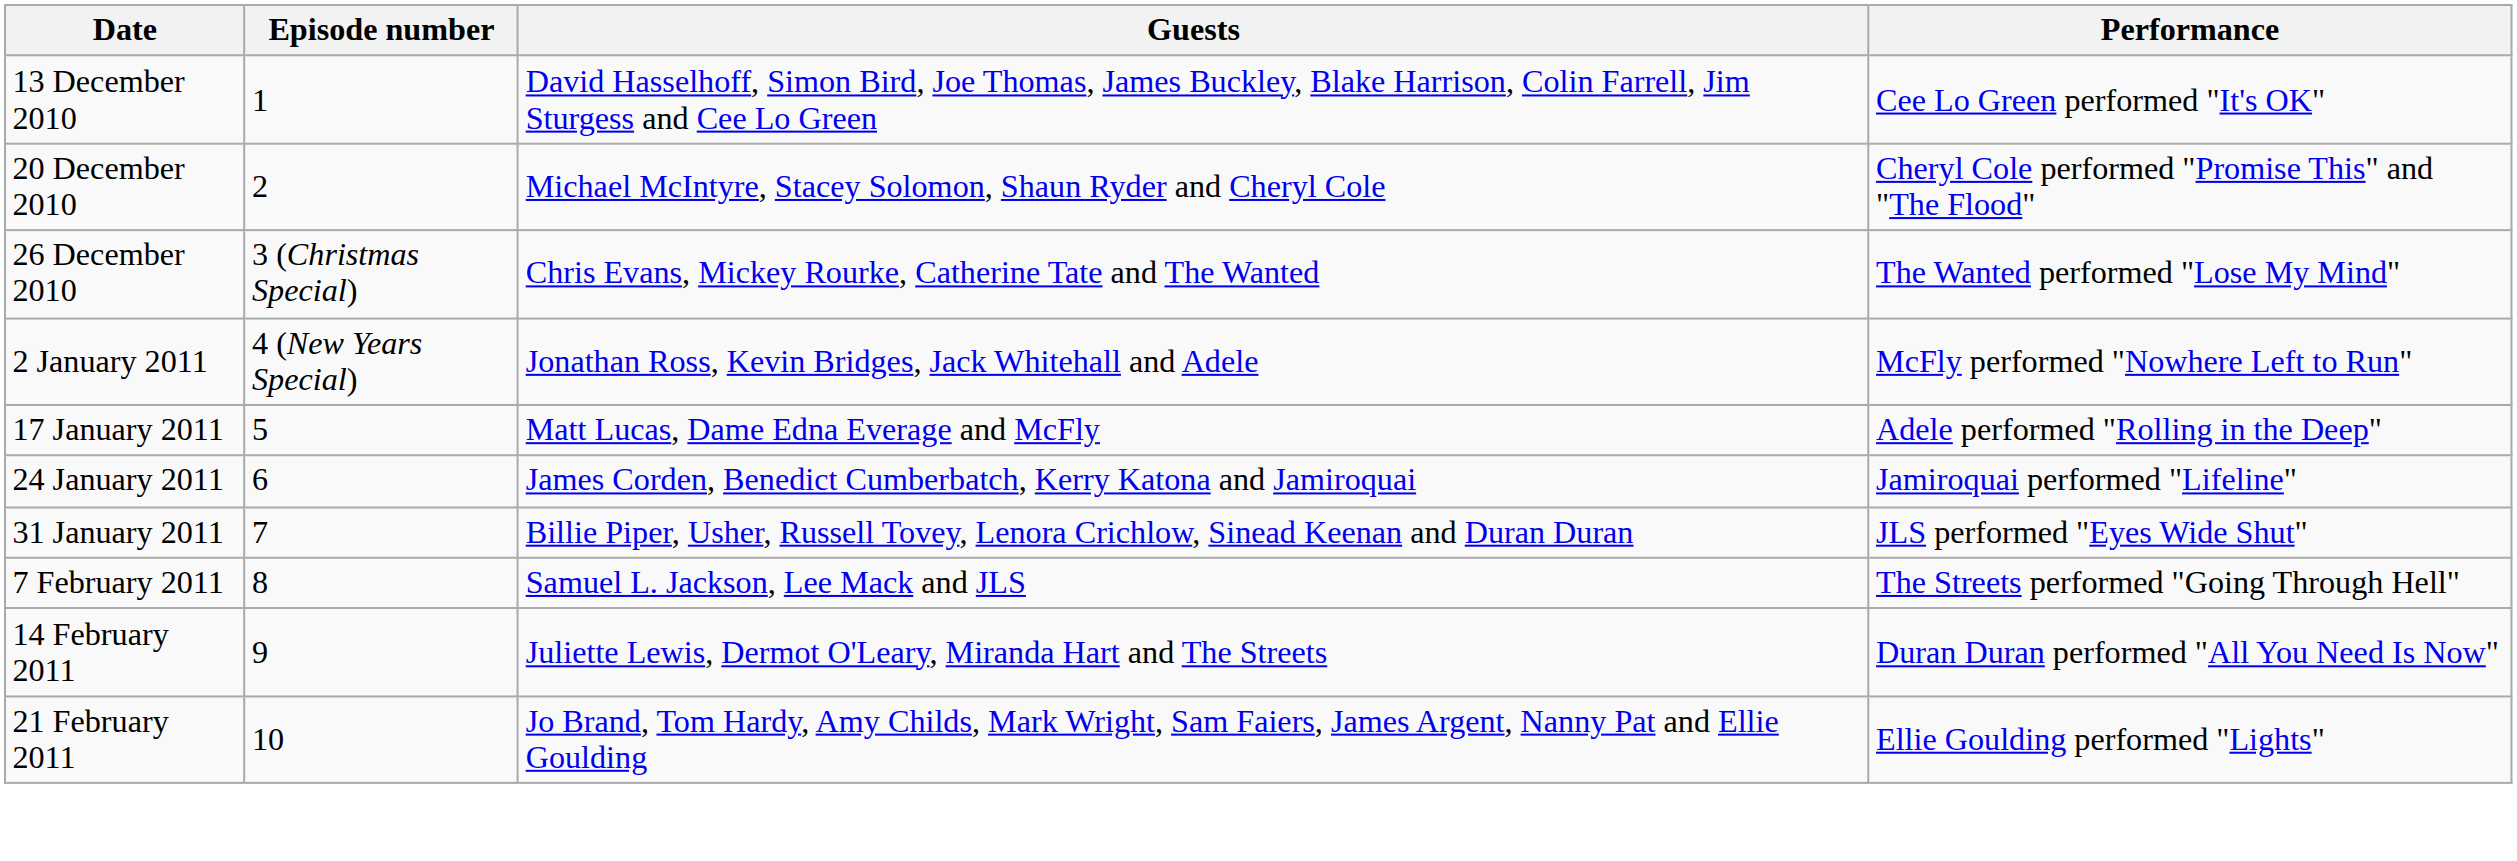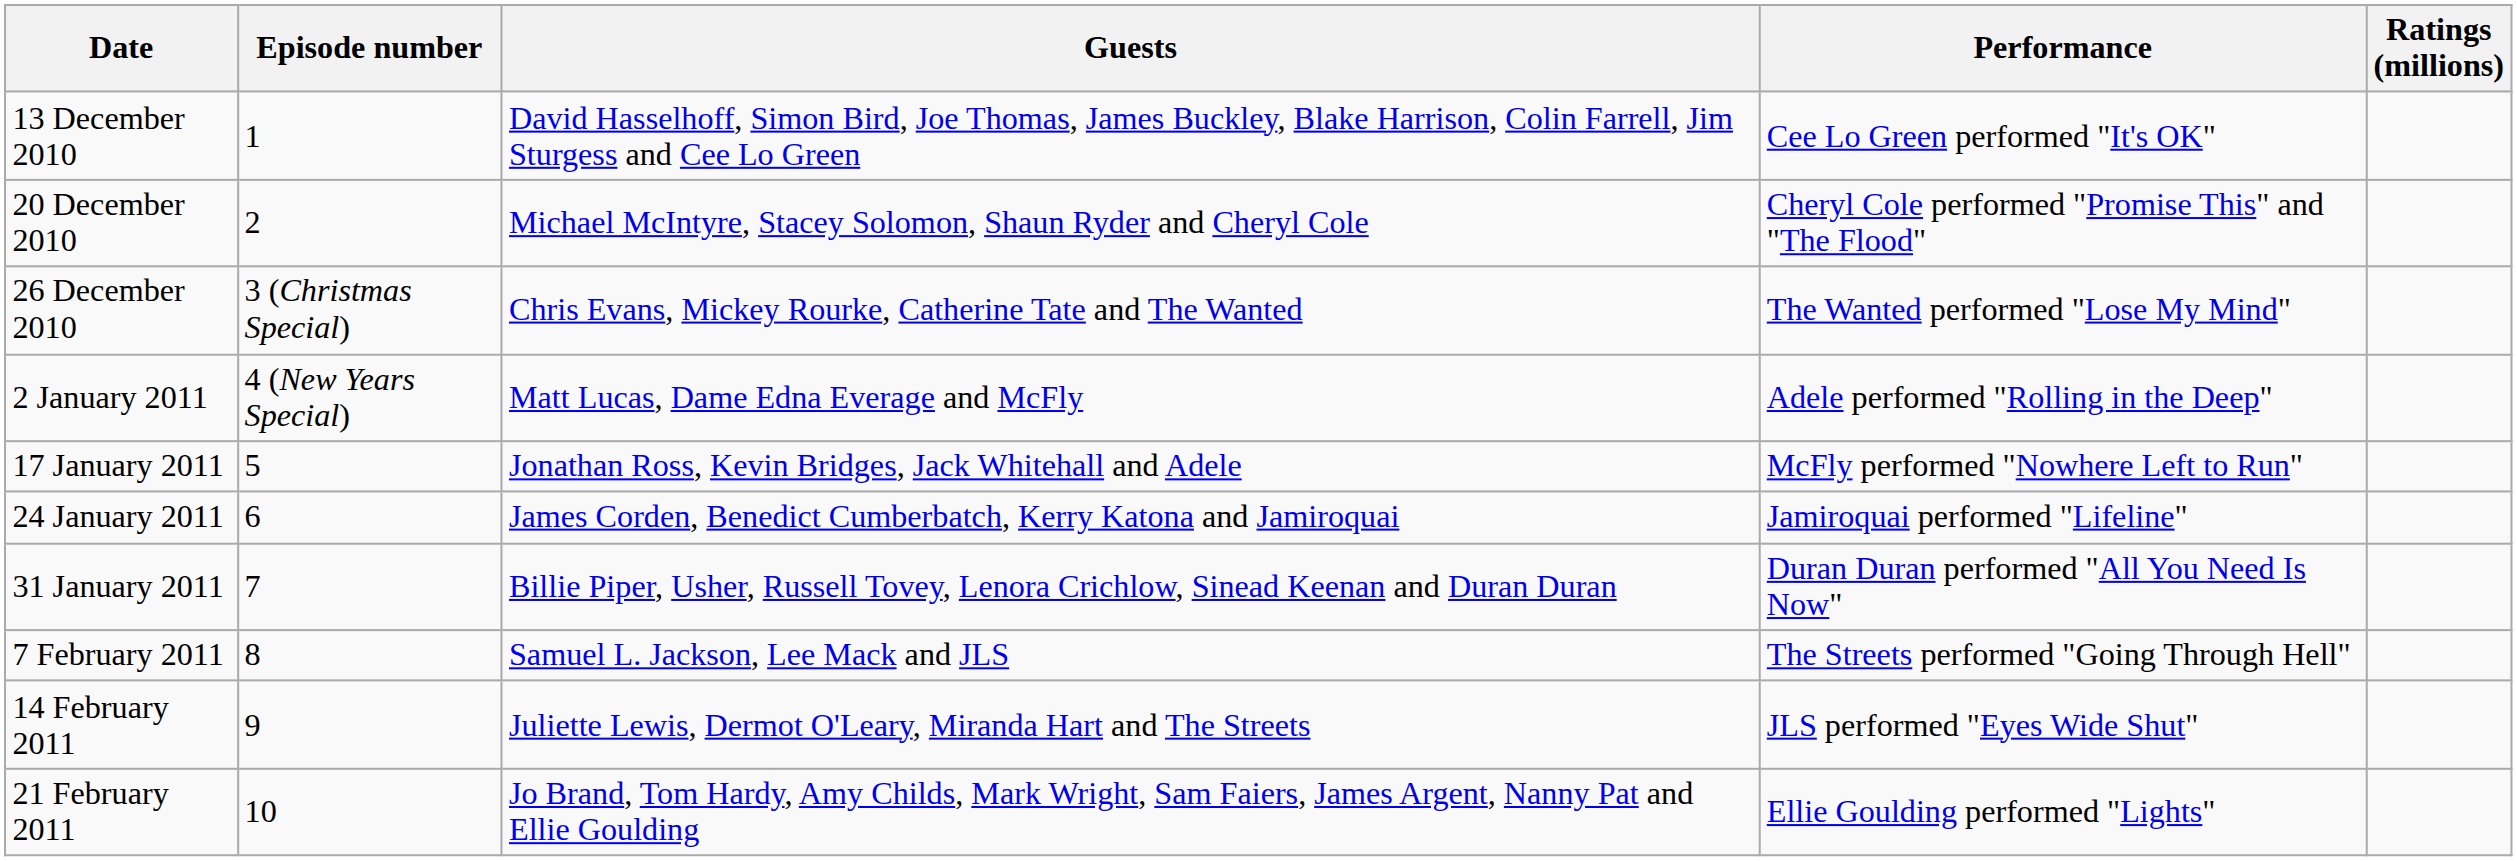+ column: Ratings (millions)
2 January 2011 | Guests: Jonathan Ross, Kevin Bridges, Jack Whitehall and Adele -> Matt Lucas, Dame Edna Everage and McFly
2 January 2011 | Performance: McFly performed "Nowhere Left to Run" -> Adele performed "Rolling in the Deep"
17 January 2011 | Guests: Matt Lucas, Dame Edna Everage and McFly -> Jonathan Ross, Kevin Bridges, Jack Whitehall and Adele
17 January 2011 | Performance: Adele performed "Rolling in the Deep" -> McFly performed "Nowhere Left to Run"
31 January 2011 | Performance: JLS performed "Eyes Wide Shut" -> Duran Duran performed "All You Need Is Now"
14 February 2011 | Performance: Duran Duran performed "All You Need Is Now" -> JLS performed "Eyes Wide Shut"
